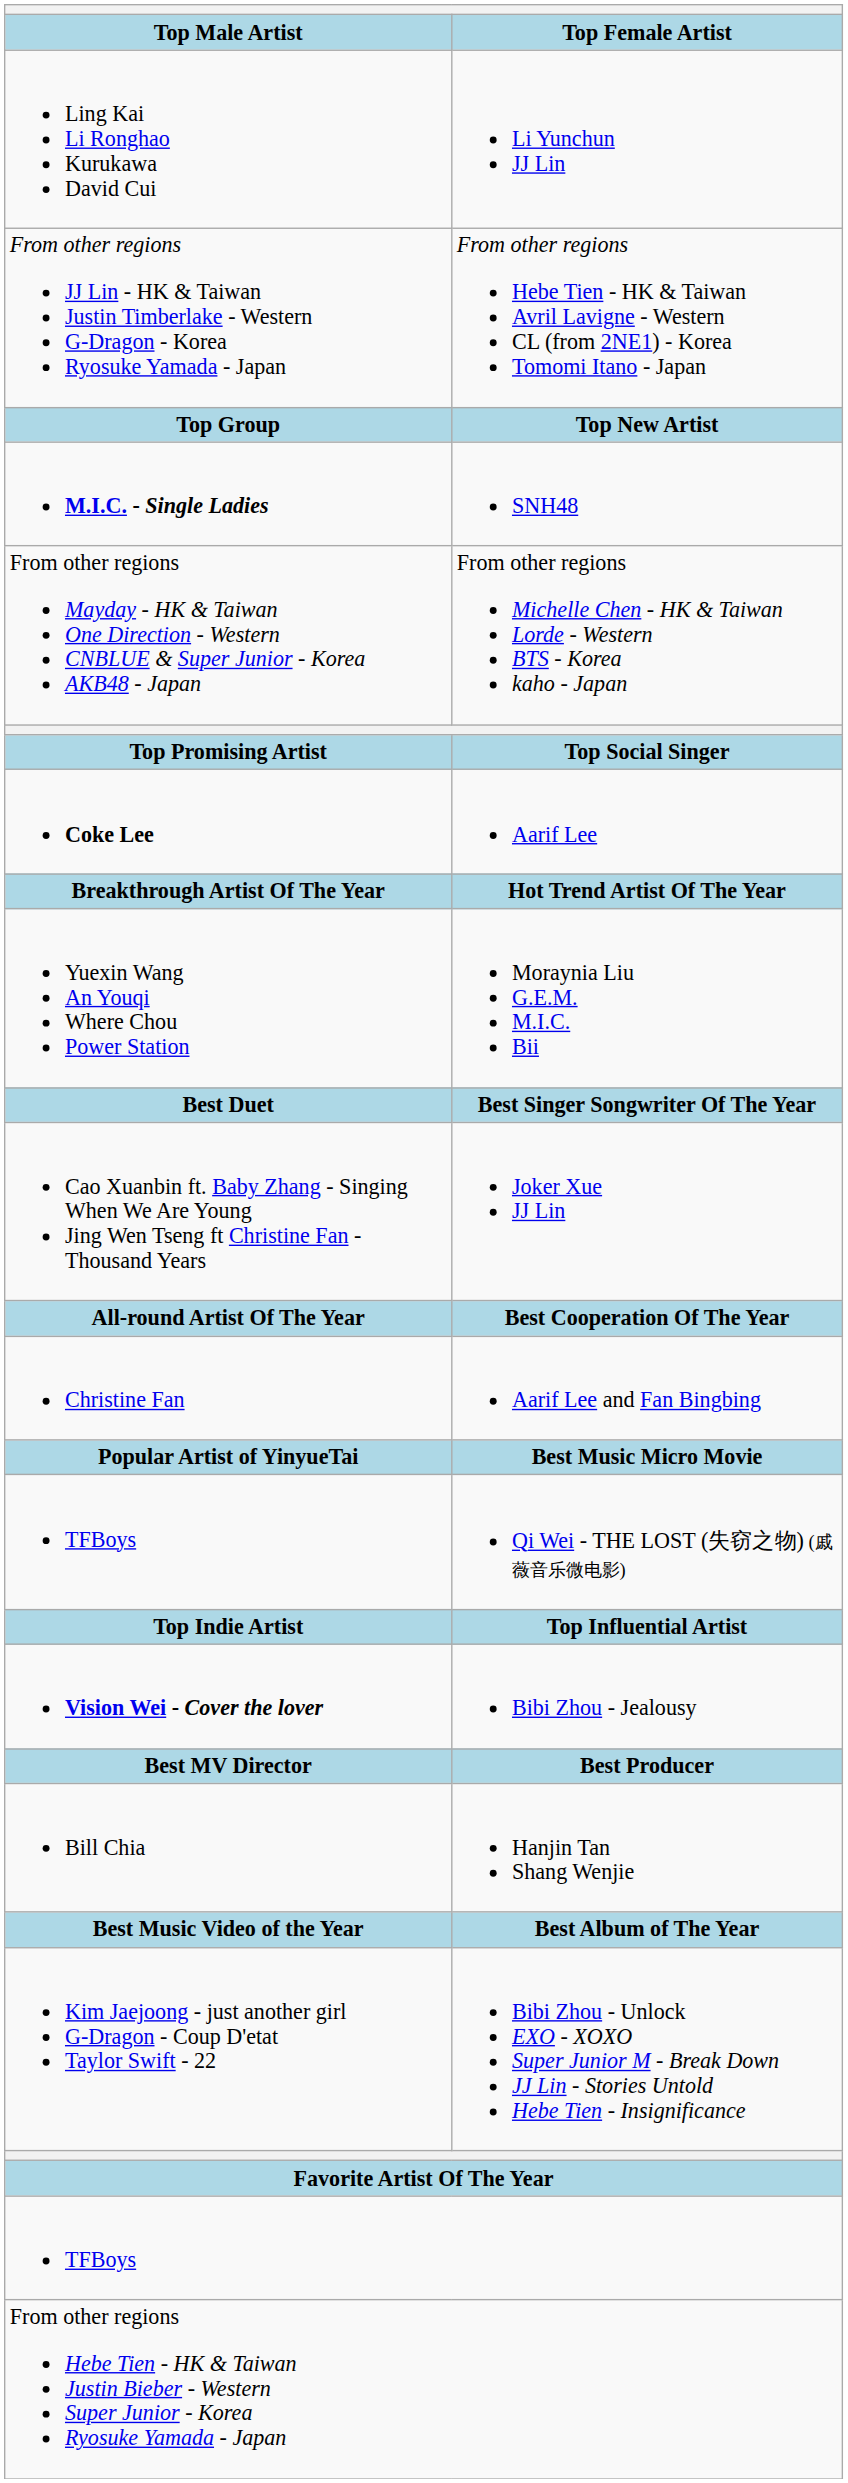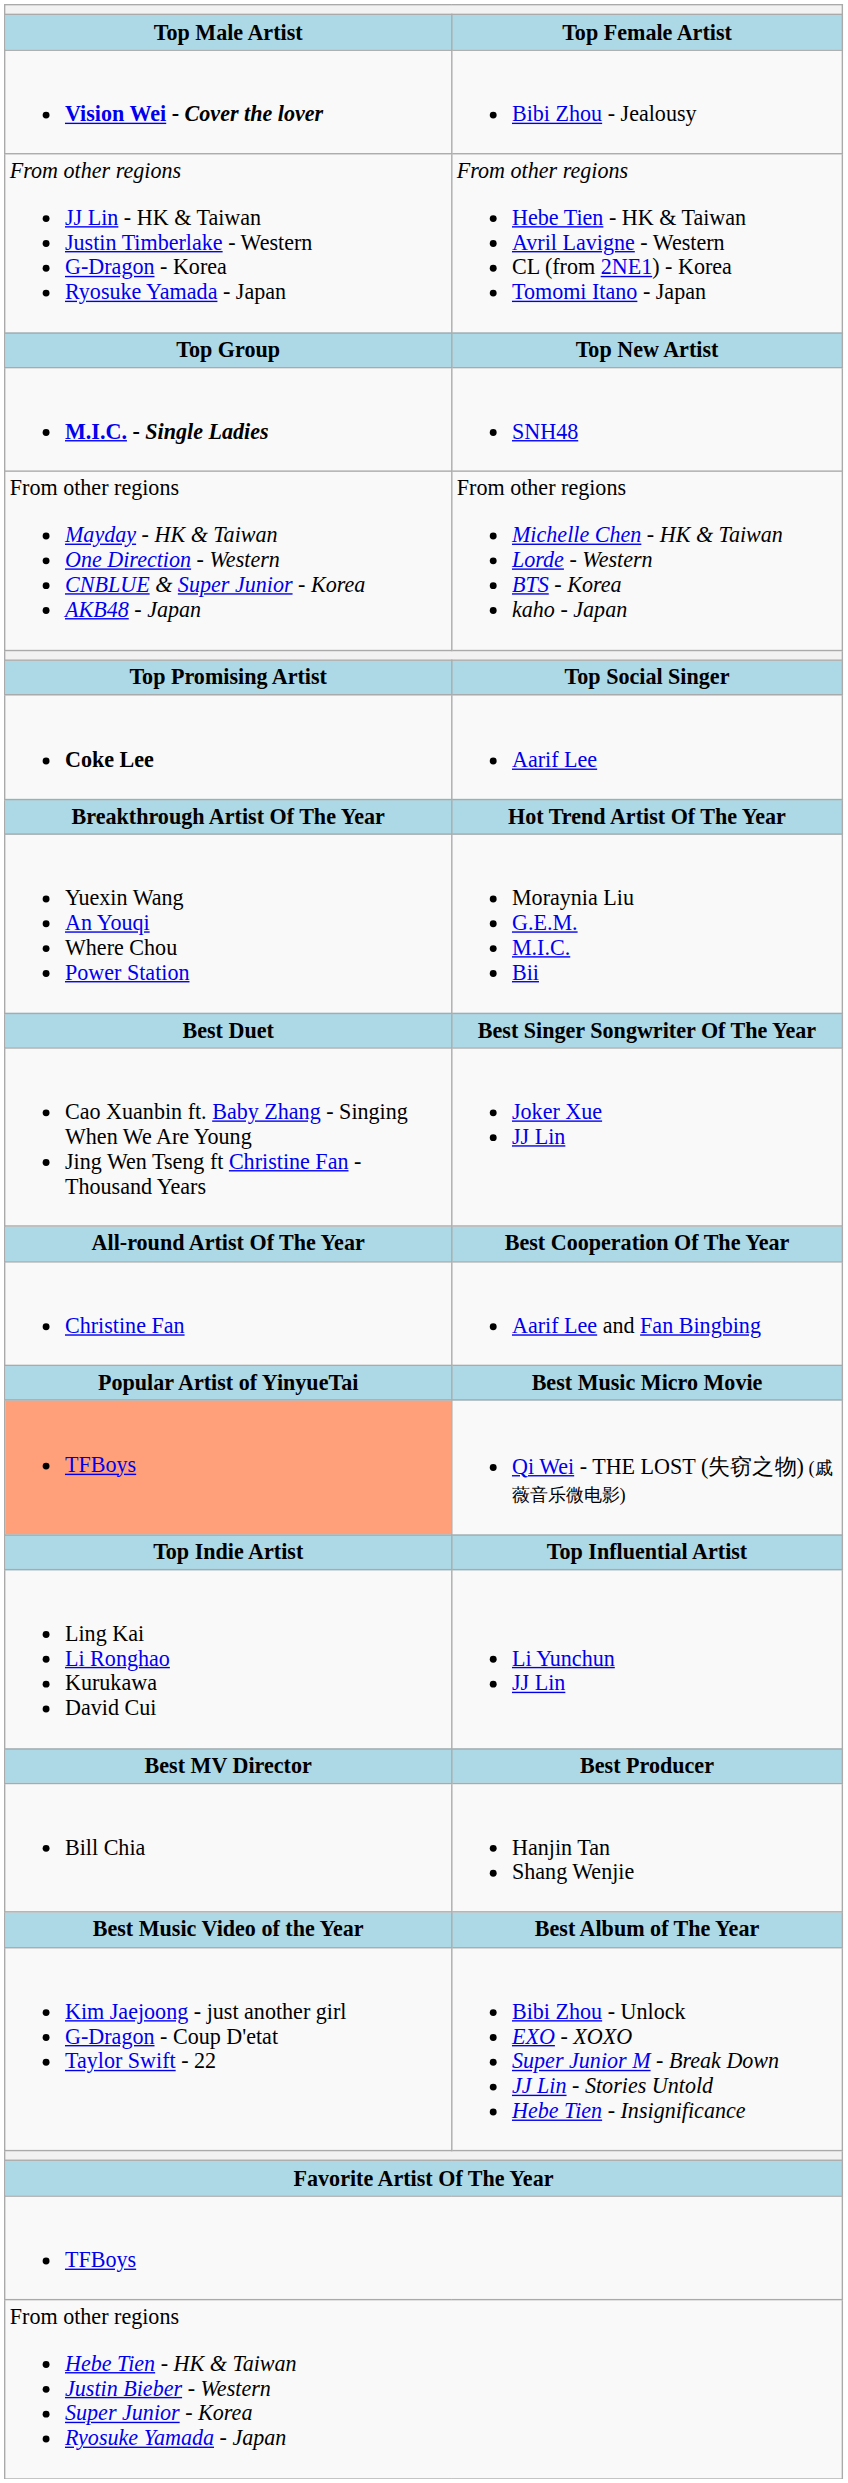rows swapped: Bibi Zhou - Jealousy <-> Li Yunchun JJ Lin
Qi Wei - THE LOST (失窃之物) (戚薇音乐微电影) | Top Male Artist: no background -> lightsalmon background
